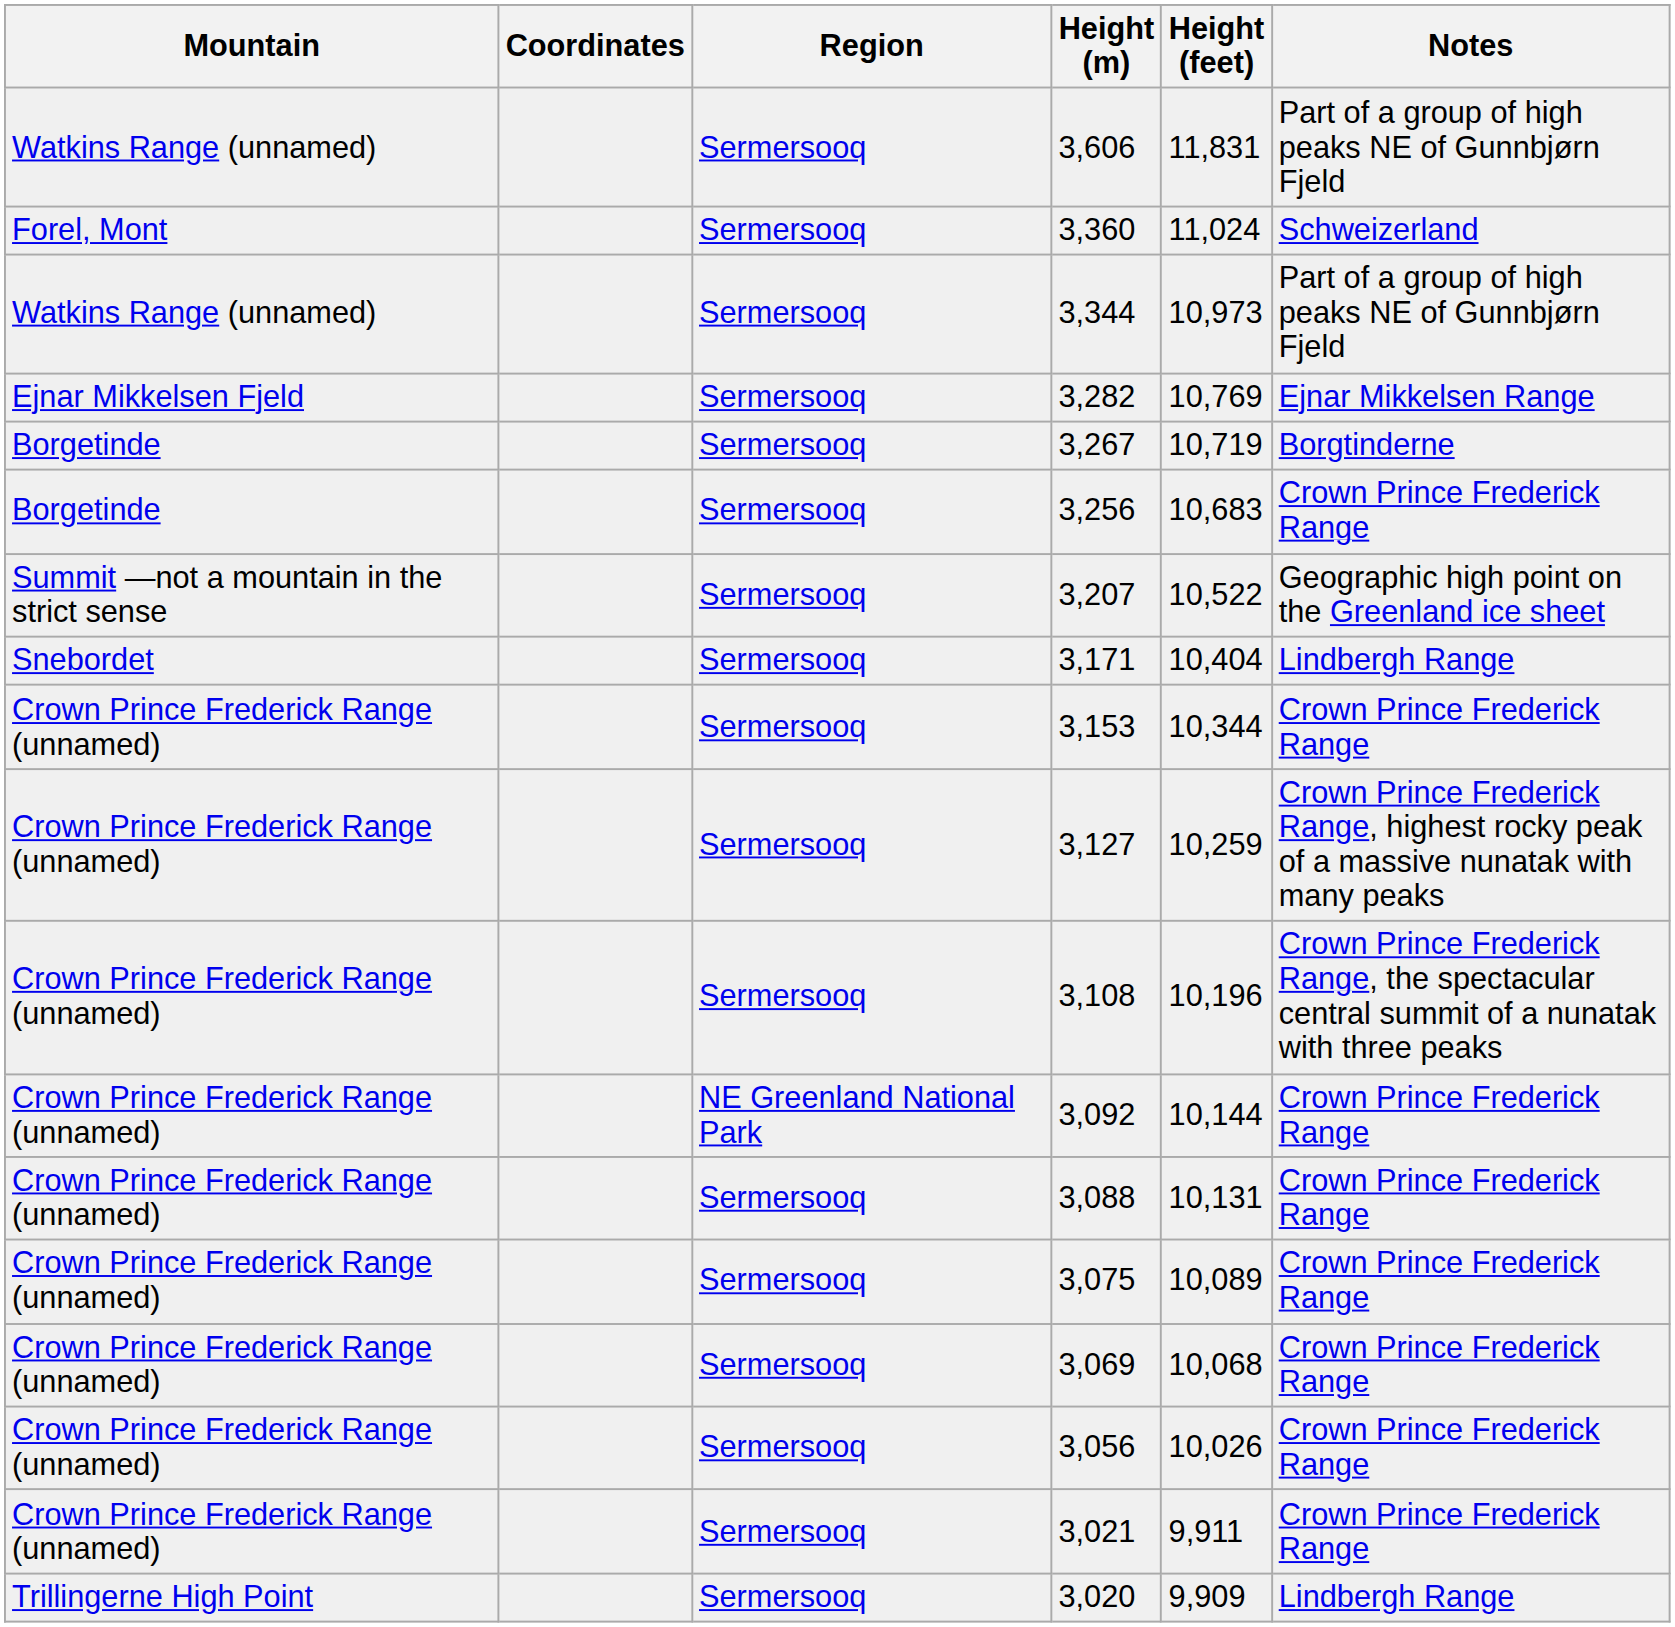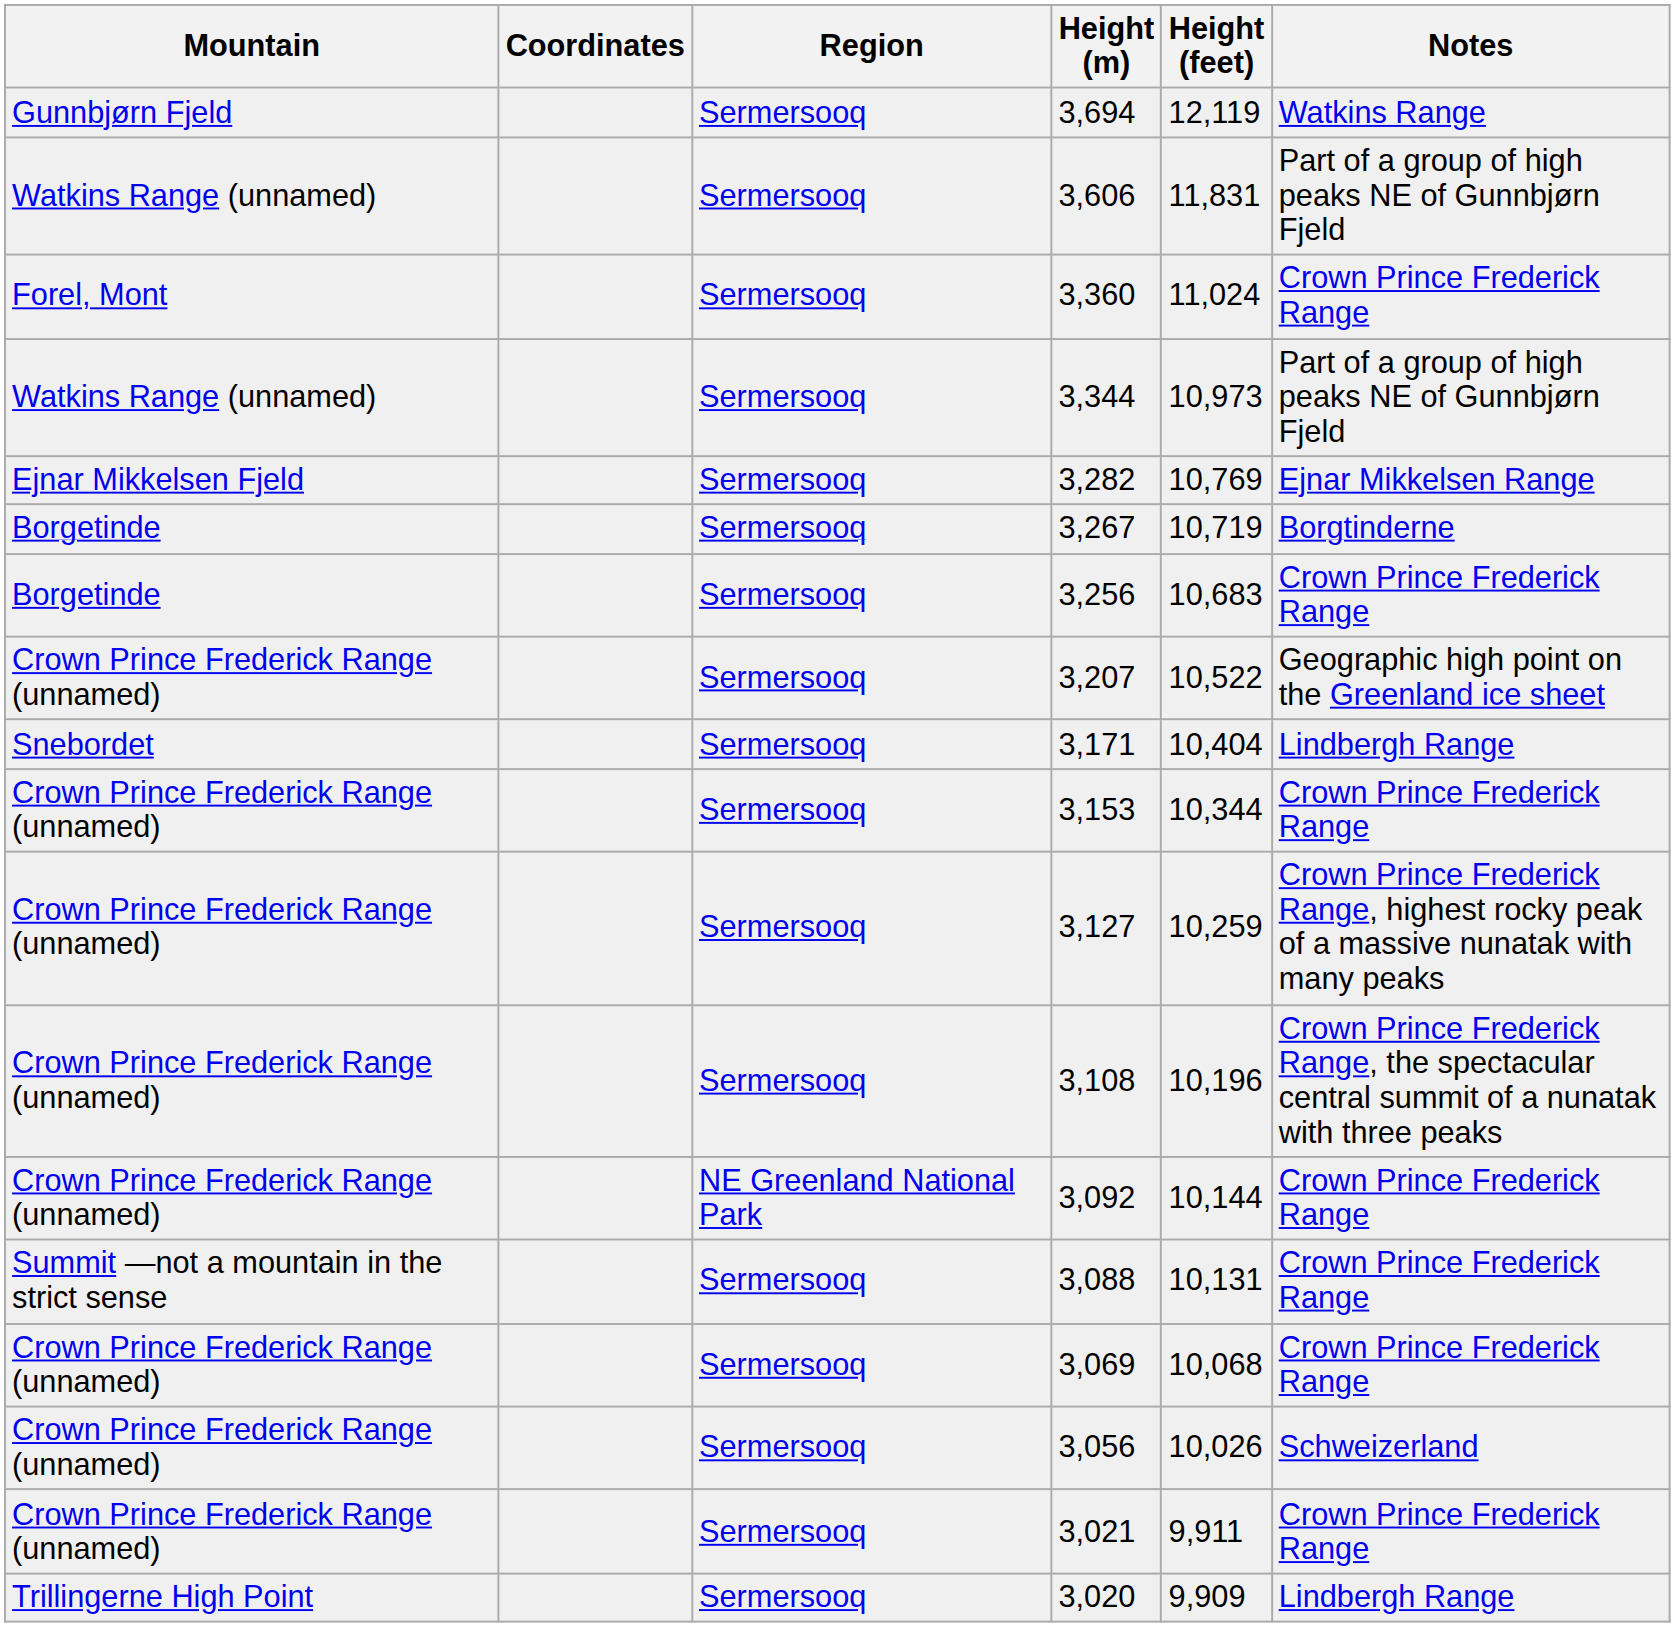+ row: Gunnbjørn Fjeld | Sermersooq | 3,694 | 12,119 | Watkins Range
3,360 | Notes: Schweizerland -> Crown Prince Frederick Range
3,207 | Mountain: Summit —not a mountain in the strict sense -> Crown Prince Frederick Range (unnamed)
3,088 | Mountain: Crown Prince Frederick Range (unnamed) -> Summit —not a mountain in the strict sense
- row: Crown Prince Frederick Range (unnamed) | Sermersooq | 3,075 | 10,089 | Crown Prince Frederick Range
3,056 | Notes: Crown Prince Frederick Range -> Schweizerland
